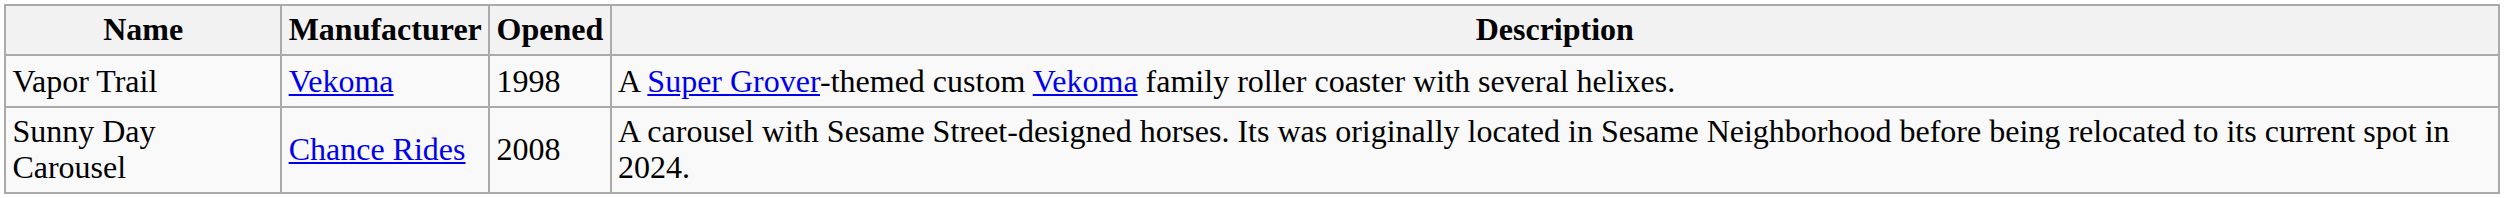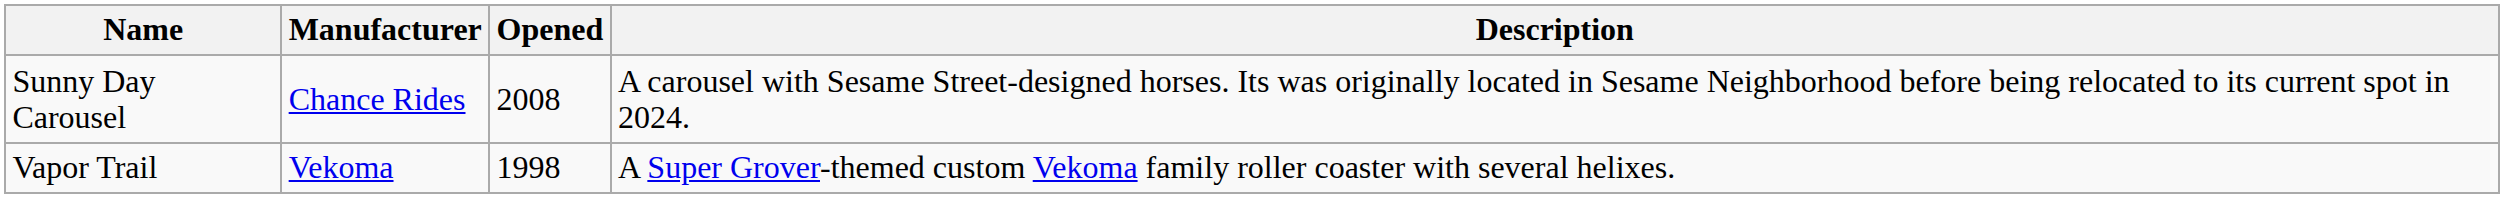rows swapped: Vapor Trail <-> Sunny Day Carousel
